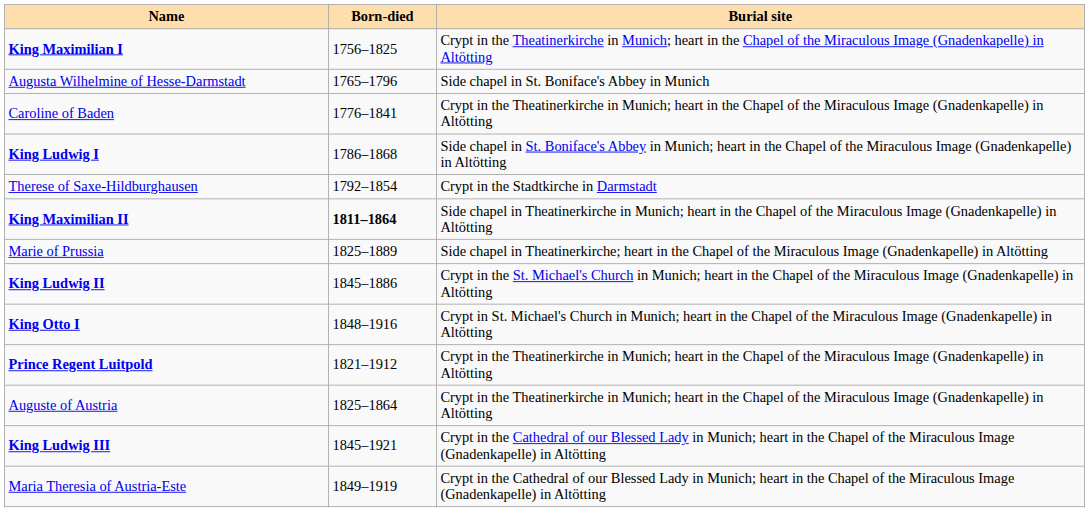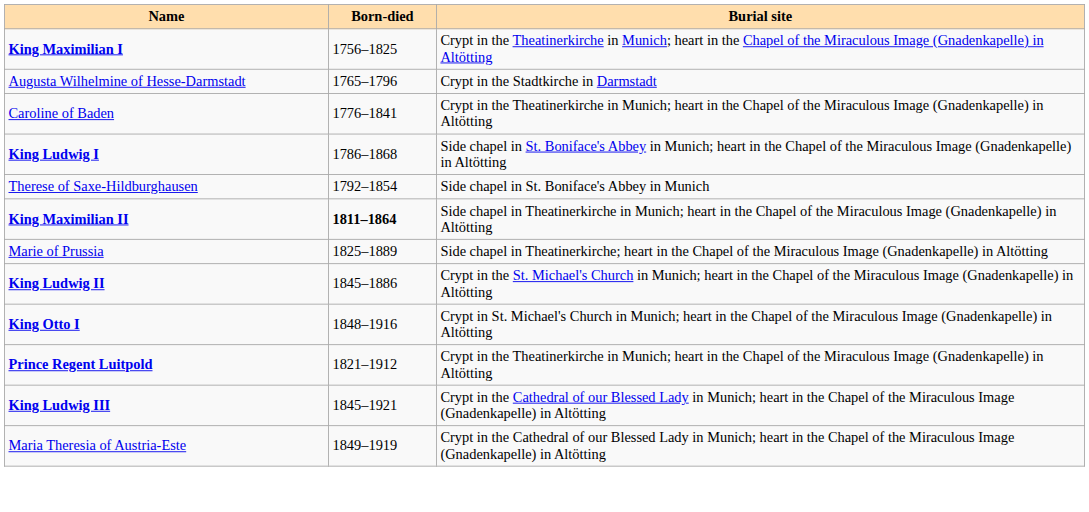Augusta Wilhelmine of Hesse-Darmstadt | Burial site: Side chapel in St. Boniface's Abbey in Munich -> Crypt in the Stadtkirche in Darmstadt
Therese of Saxe-Hildburghausen | Burial site: Crypt in the Stadtkirche in Darmstadt -> Side chapel in St. Boniface's Abbey in Munich
- row: Auguste of Austria | 1825–1864 | Crypt in the Theatinerkirche in Munich; heart in the Chapel of the Miraculous Image (Gnadenkapelle) in Altötting
